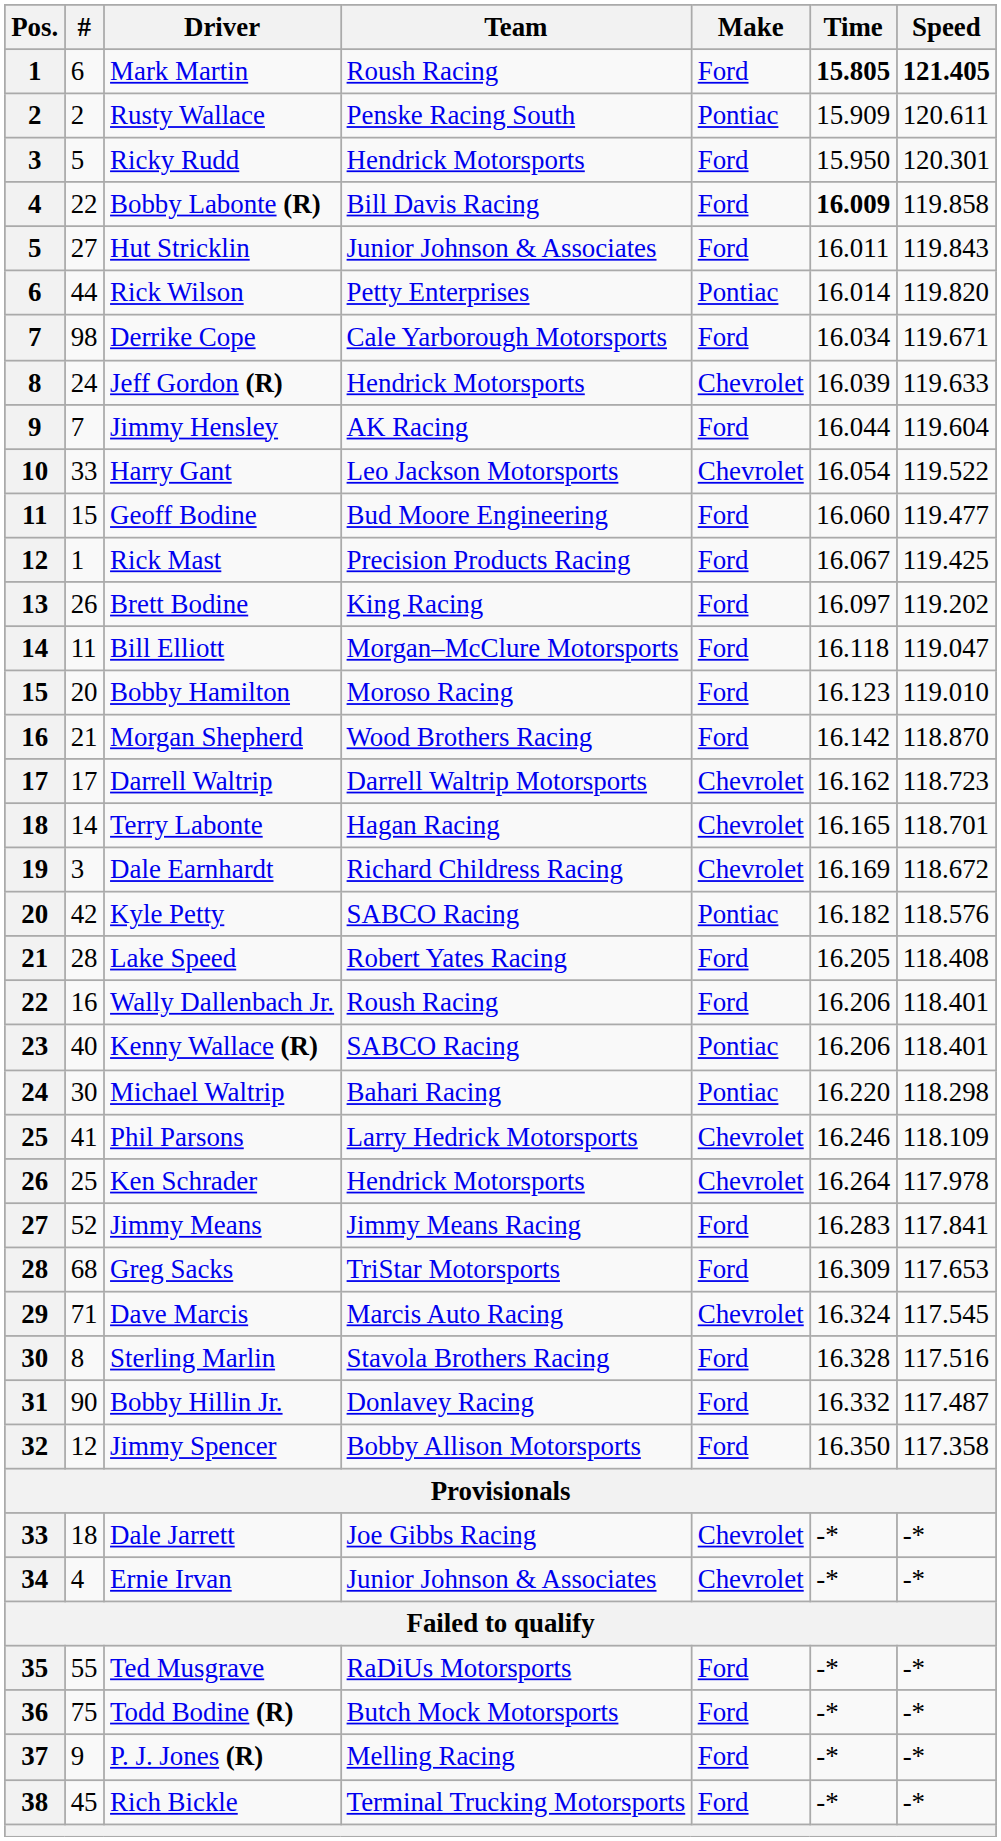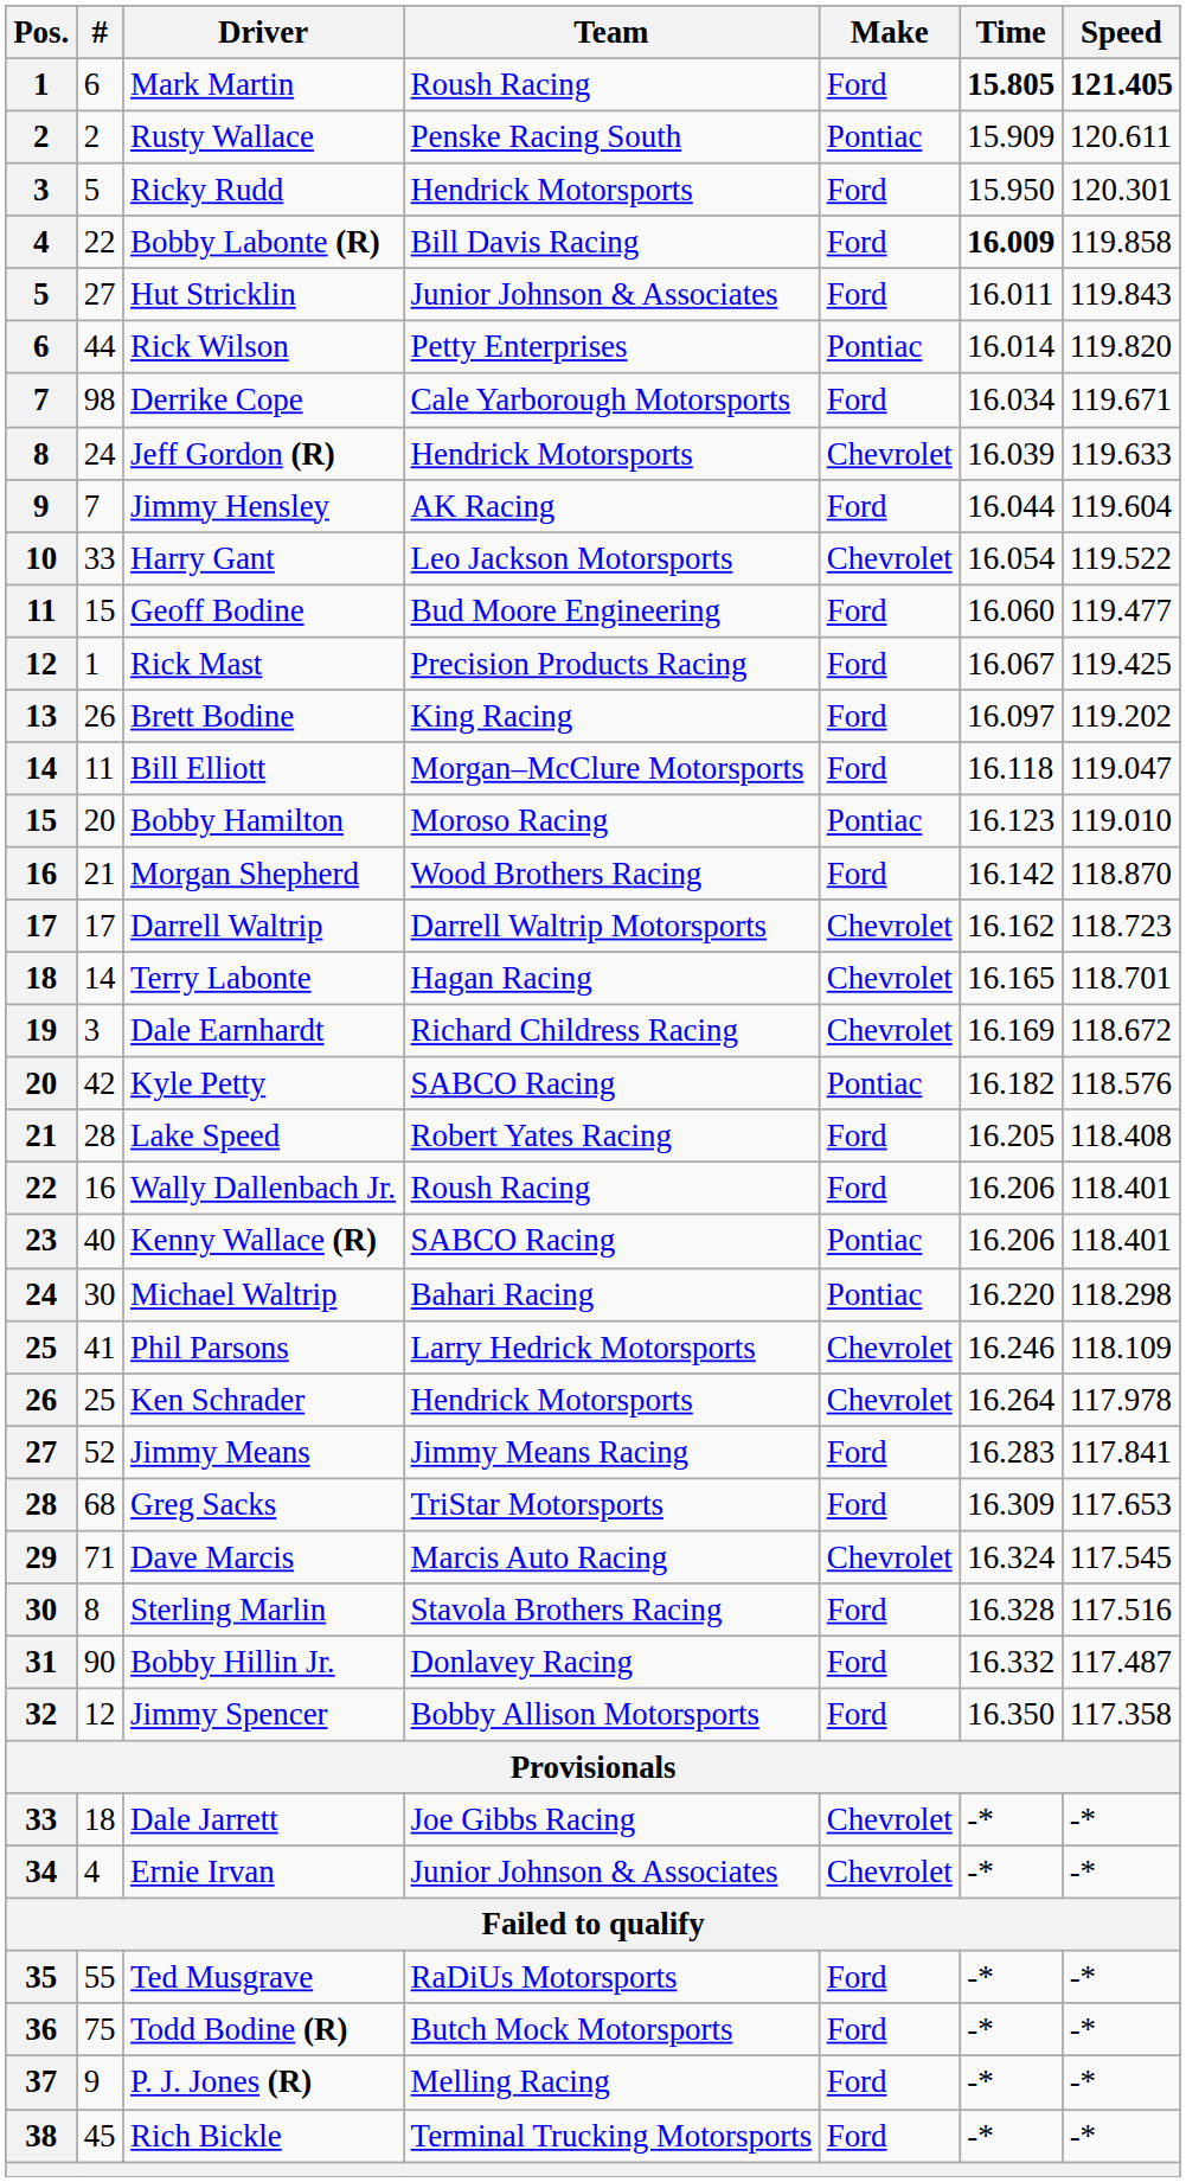Bobby Hamilton | Make: Ford -> Pontiac
